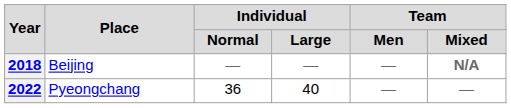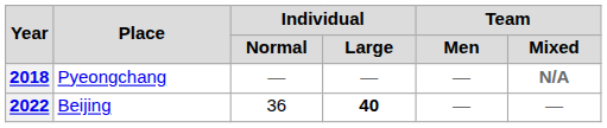2018 | Place: Beijing -> Pyeongchang
2022 | Place: Pyeongchang -> Beijing
2022 | Individual / Large: normal -> bold
